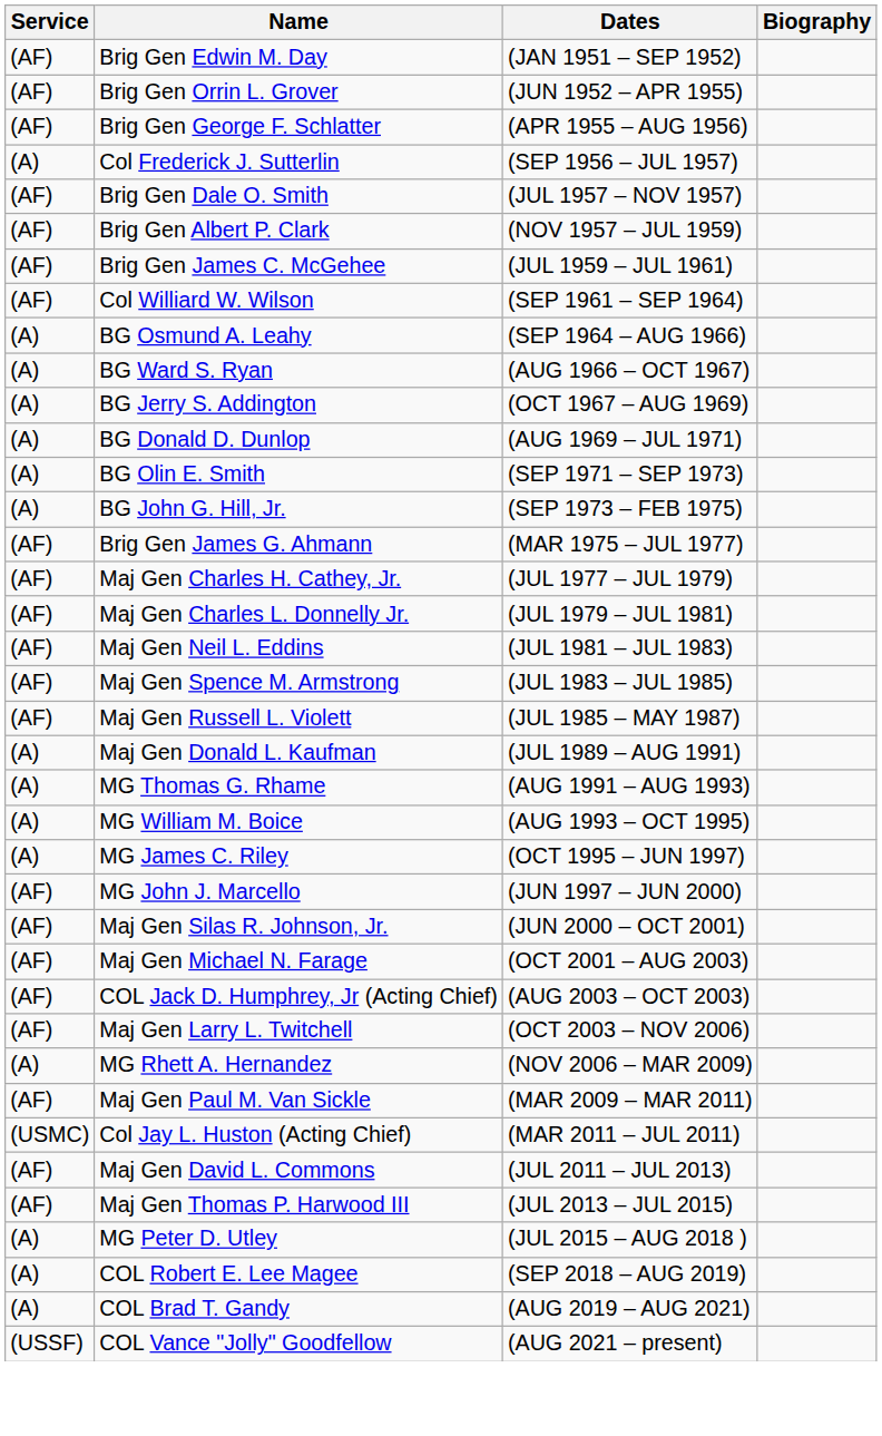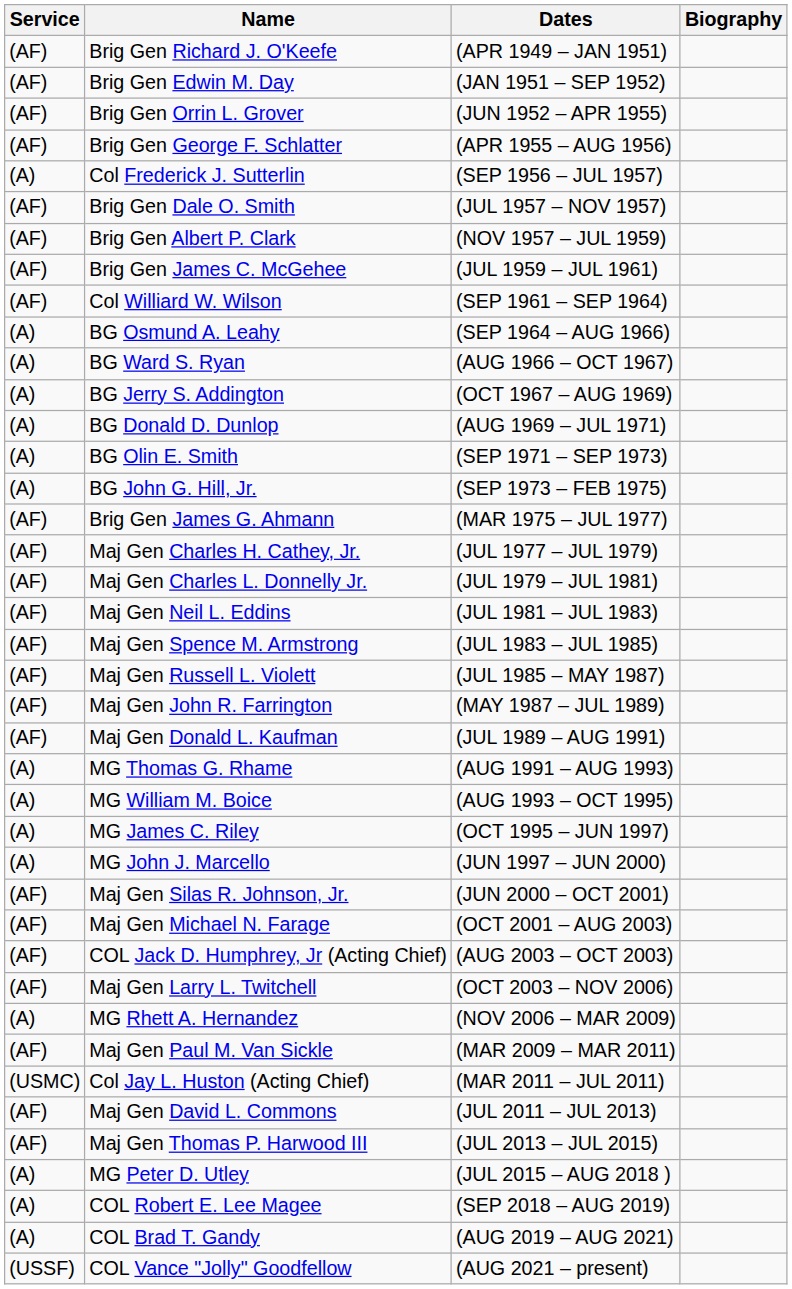+ row: (AF) | Brig Gen Richard J. O'Keefe | (APR 1949 – JAN 1951)
+ row: (AF) | Maj Gen John R. Farrington | (MAY 1987 – JUL 1989)
Maj Gen Donald L. Kaufman | Service: (A) -> (AF)
MG John J. Marcello | Service: (AF) -> (A)
